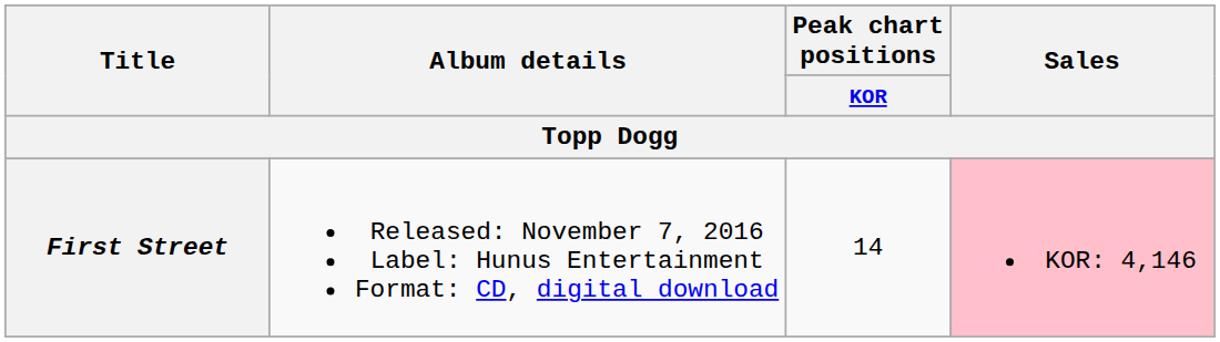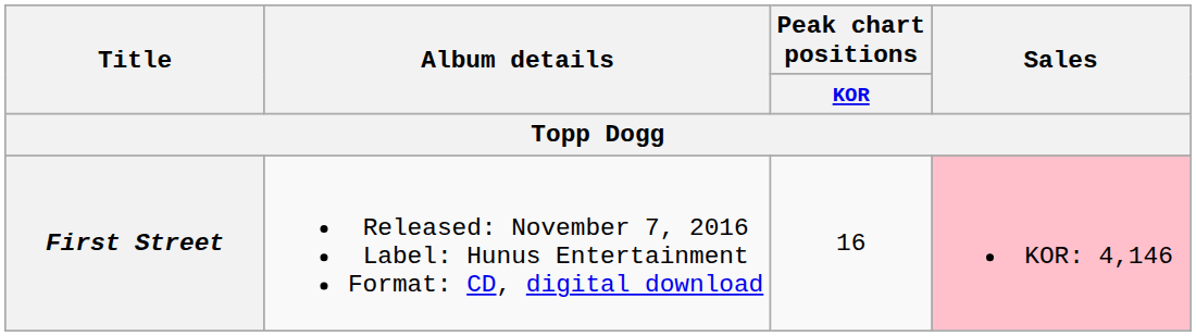First Street | Peak chart positions / KOR: 14 -> 16
